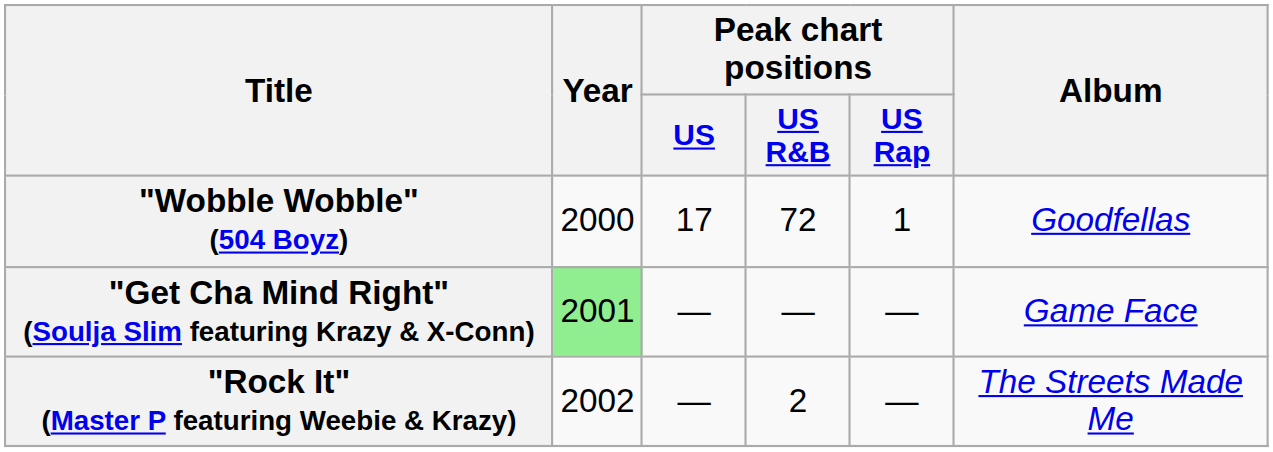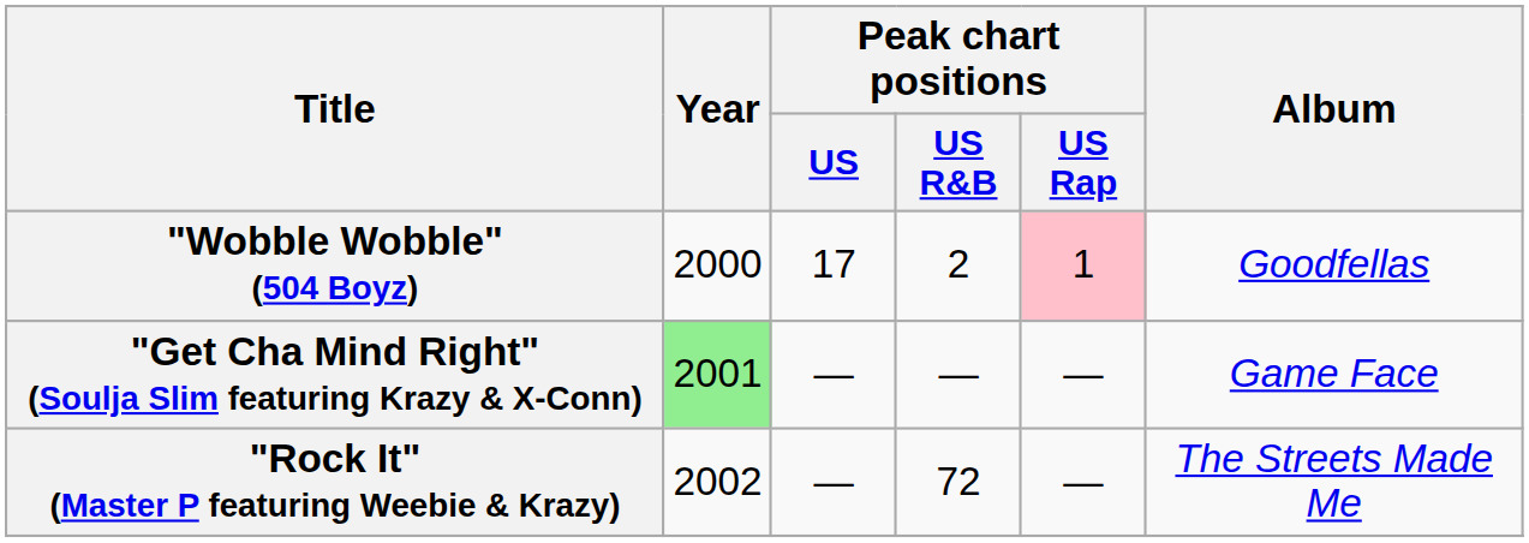"Wobble Wobble" (504 Boyz) | Peak chart positions / US R&B: 72 -> 2
"Wobble Wobble" (504 Boyz) | Peak chart positions / US Rap: no background -> pink background
"Rock It" (Master P featuring Weebie & Krazy) | Peak chart positions / US R&B: 2 -> 72
